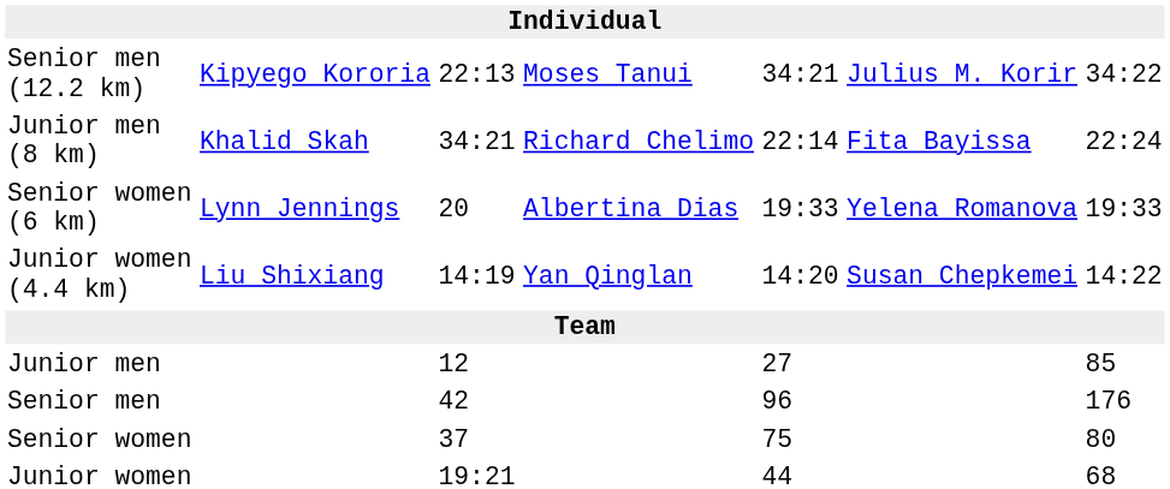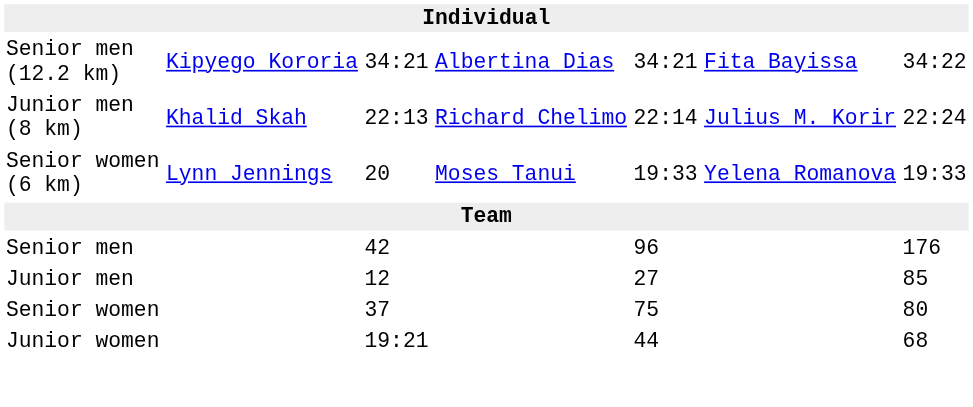Senior men (12.2 km) | column 3: 22:13 -> 34:21
Senior men (12.2 km) | column 4: Moses Tanui -> Albertina Dias
Senior men (12.2 km) | column 6: Julius M. Korir -> Fita Bayissa
Junior men (8 km) | column 3: 34:21 -> 22:13
Junior men (8 km) | column 6: Fita Bayissa -> Julius M. Korir
Senior women (6 km) | column 4: Albertina Dias -> Moses Tanui
- row: Junior women (4.4 km) | Liu Shixiang | 14:19 | Yan Qinglan | 14:20 | Susan Chepkemei | 14:22
rows swapped: Senior men <-> Junior men
